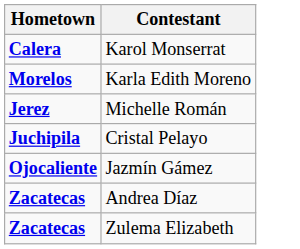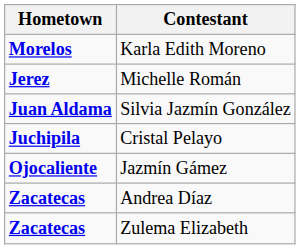- row: Calera | Karol Monserrat
+ row: Juan Aldama | Silvia Jazmín González
